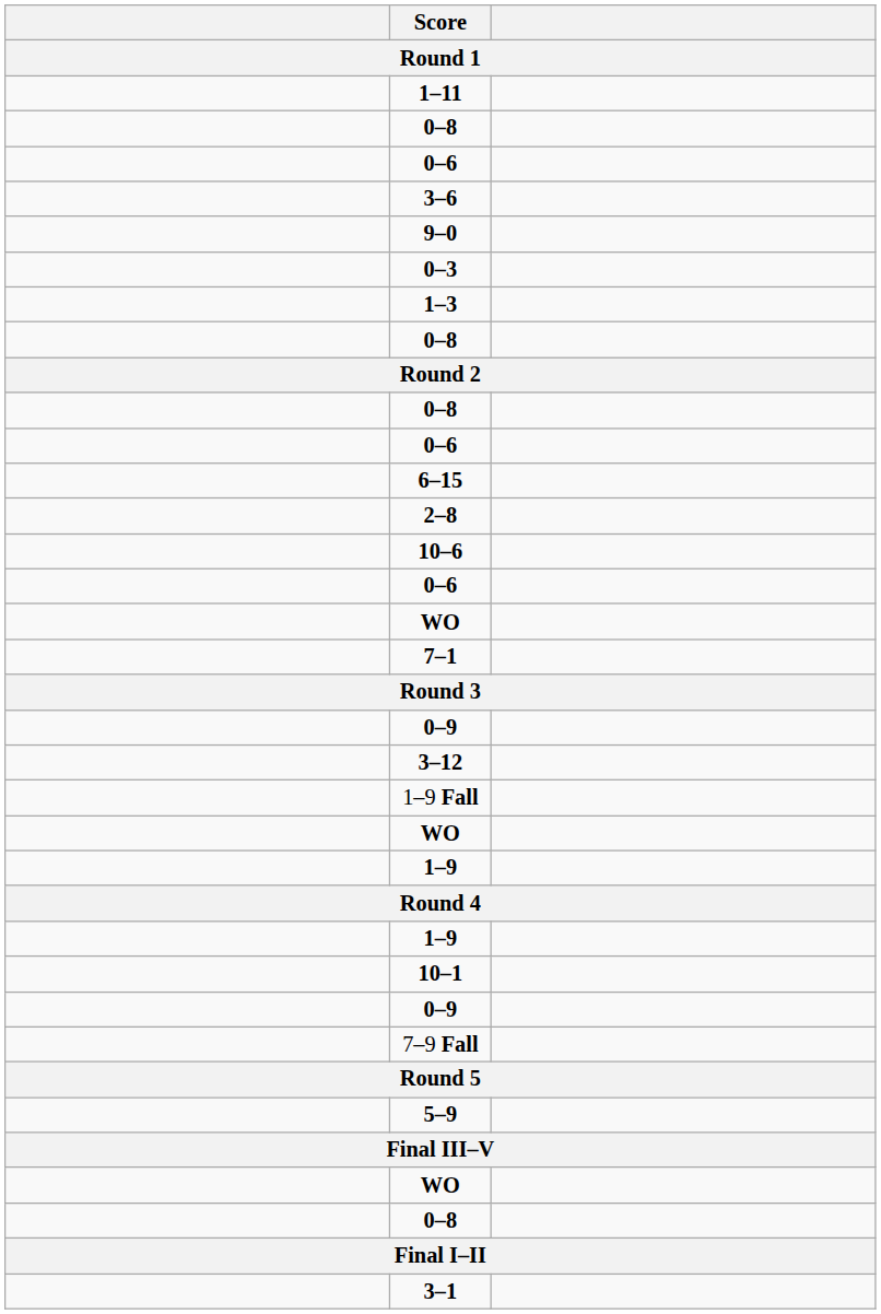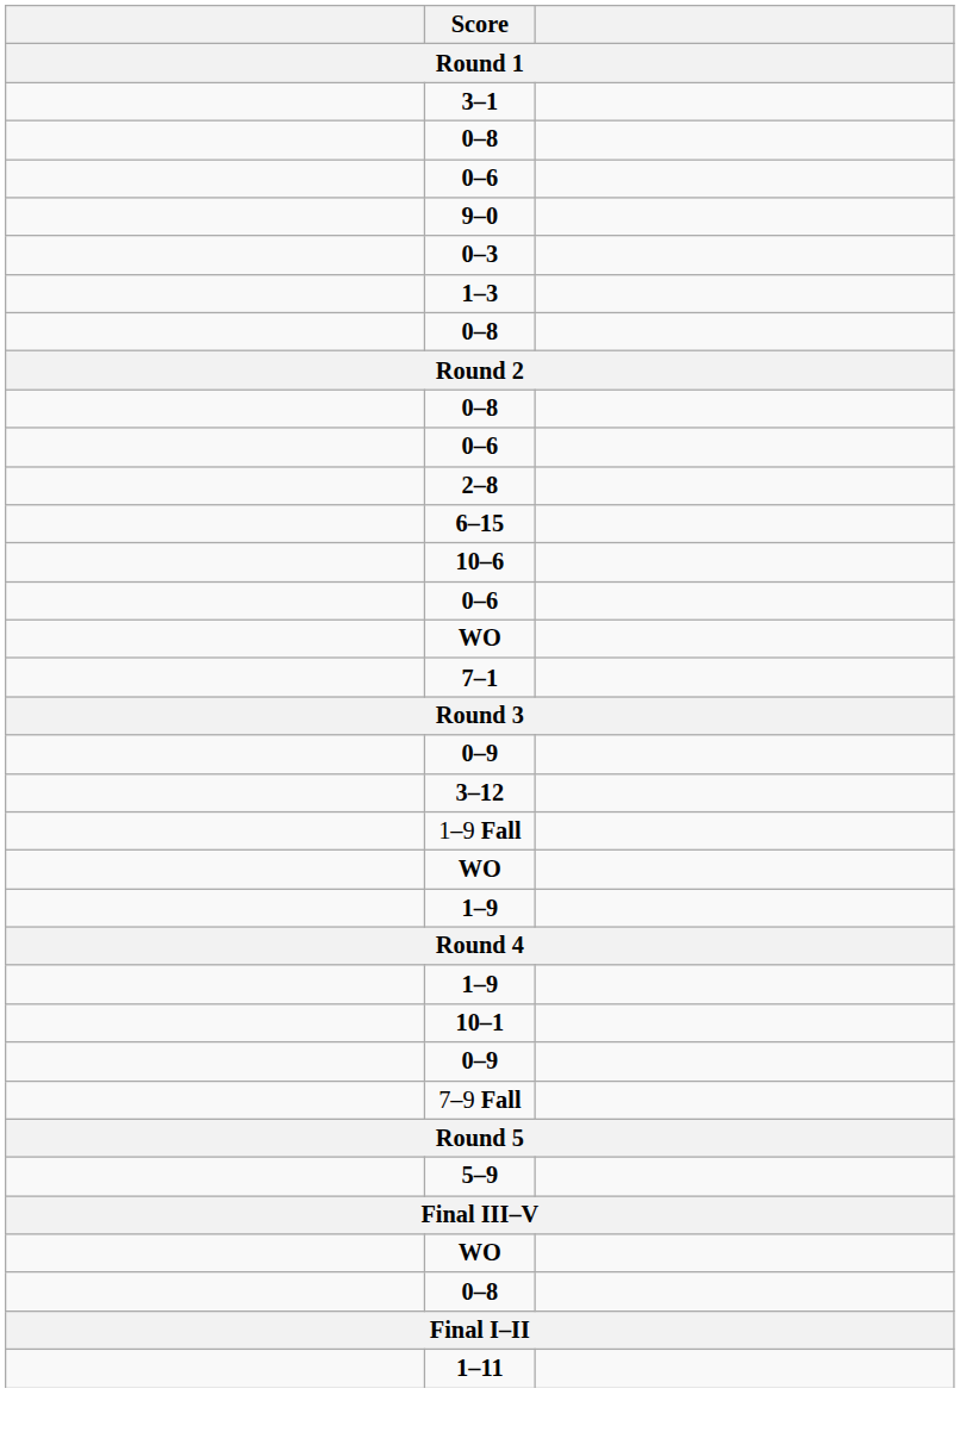rows swapped: 1–11 <-> 3–1
- row: 3–6
rows swapped: 6–15 <-> 2–8
